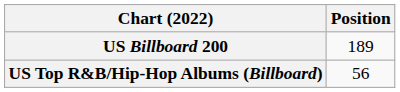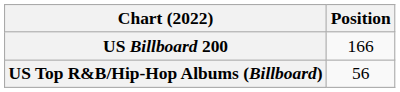US Billboard 200 | Position: 189 -> 166
